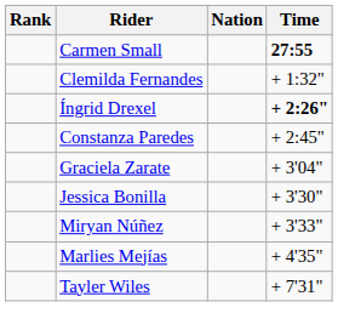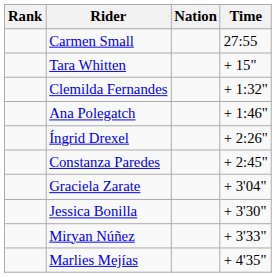Carmen Small | Time: bold -> normal
+ row: Tara Whitten | + 15"
+ row: Ana Polegatch | + 1:46"
Íngrid Drexel | Time: bold -> normal
- row: Tayler Wiles | + 7'31"
